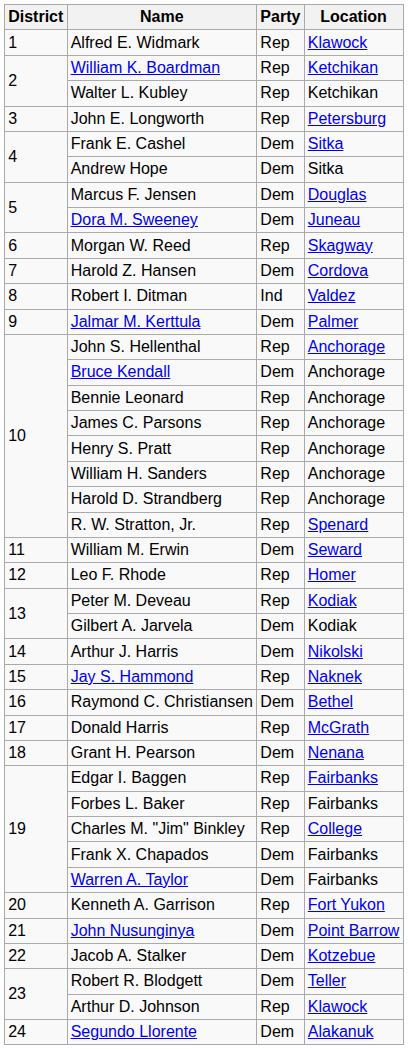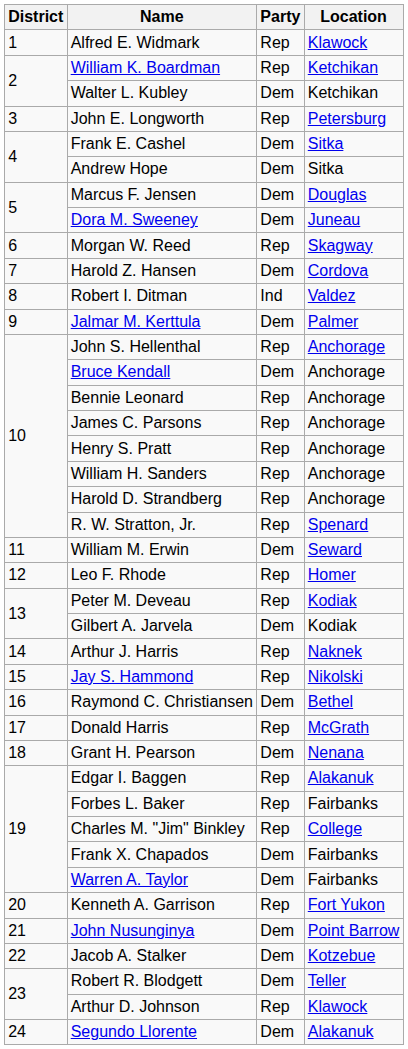Walter L. Kubley | Party: Rep -> Dem
Arthur J. Harris | Party: Dem -> Rep
Arthur J. Harris | Location: Nikolski -> Naknek
Jay S. Hammond | Location: Naknek -> Nikolski
Edgar I. Baggen | Location: Fairbanks -> Alakanuk
